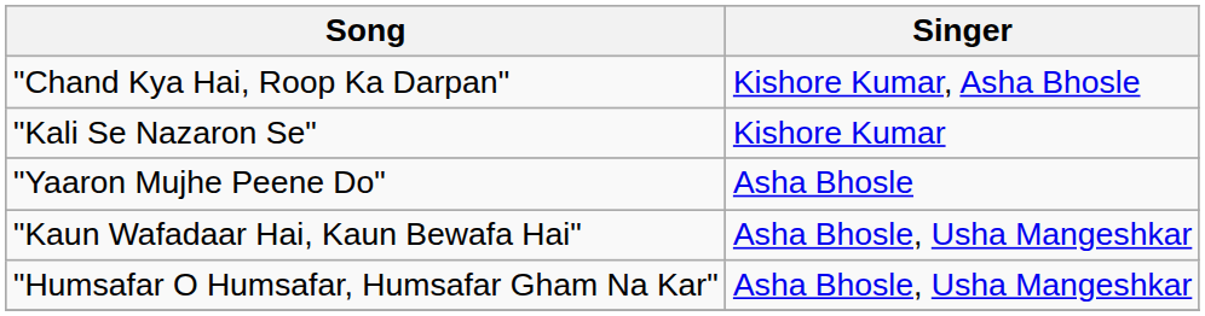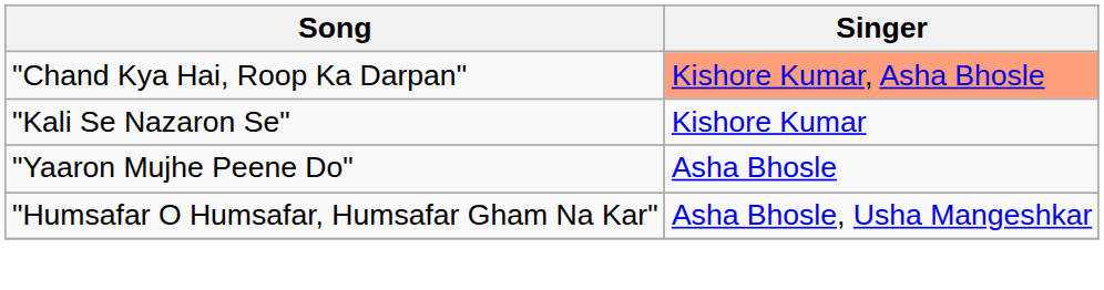"Chand Kya Hai, Roop Ka Darpan" | Singer: no background -> lightsalmon background
- row: "Kaun Wafadaar Hai, Kaun Bewafa Hai" | Asha Bhosle, Usha Mangeshkar
